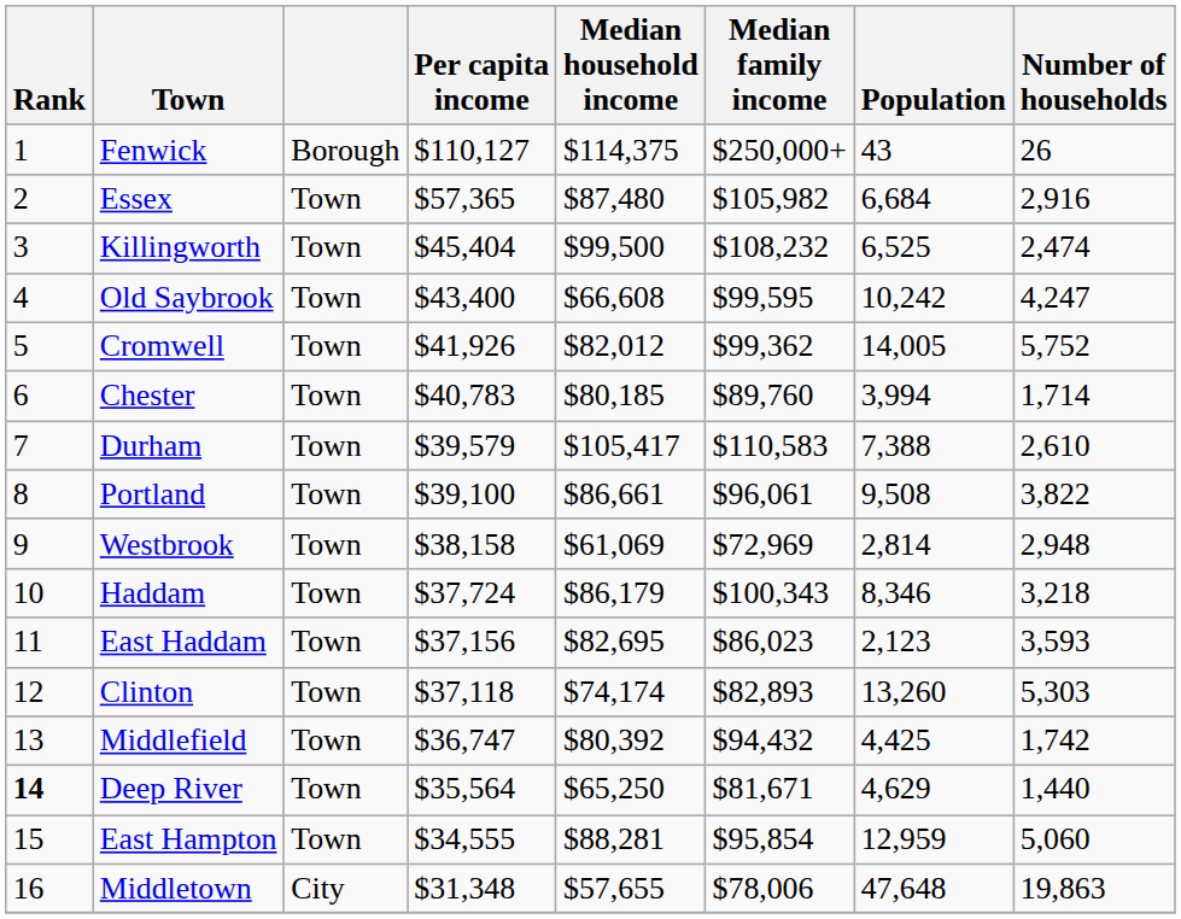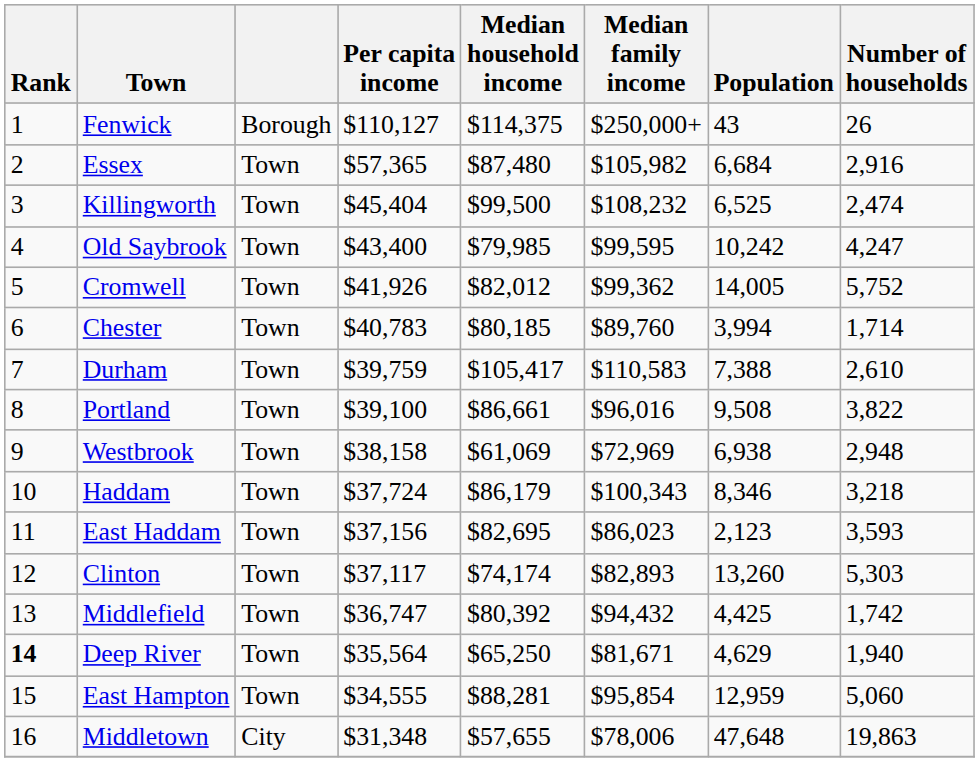Old Saybrook | Median household income: $66,608 -> $79,985
Durham | Per capita income: $39,579 -> $39,759
Portland | Median family income: $96,061 -> $96,016
Westbrook | Population: 2,814 -> 6,938
Clinton | Per capita income: $37,118 -> $37,117
Deep River | Number of households: 1,440 -> 1,940
